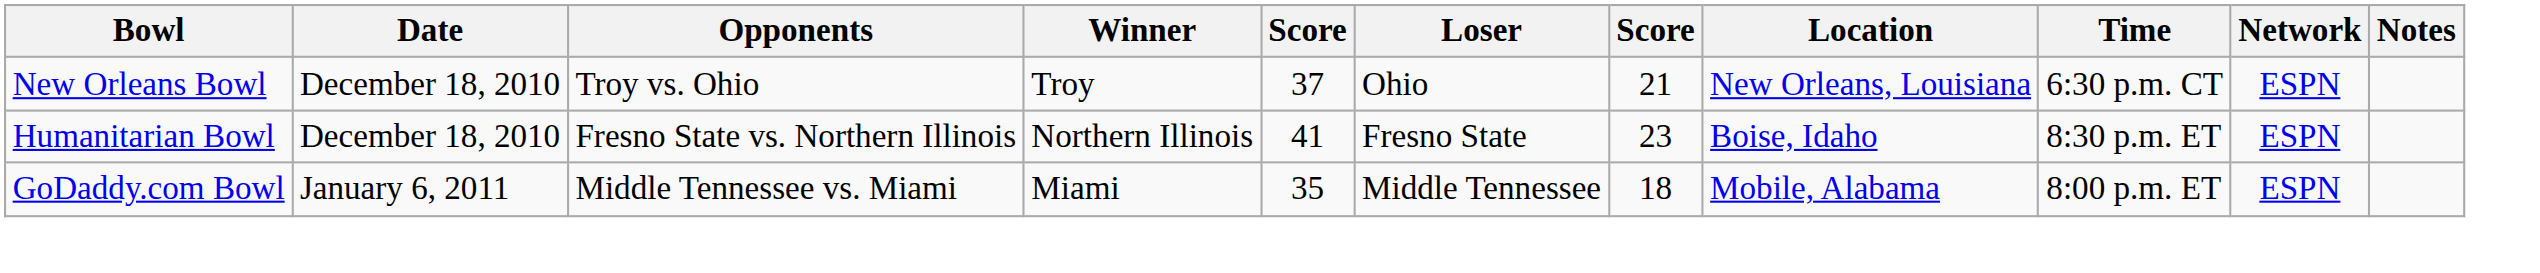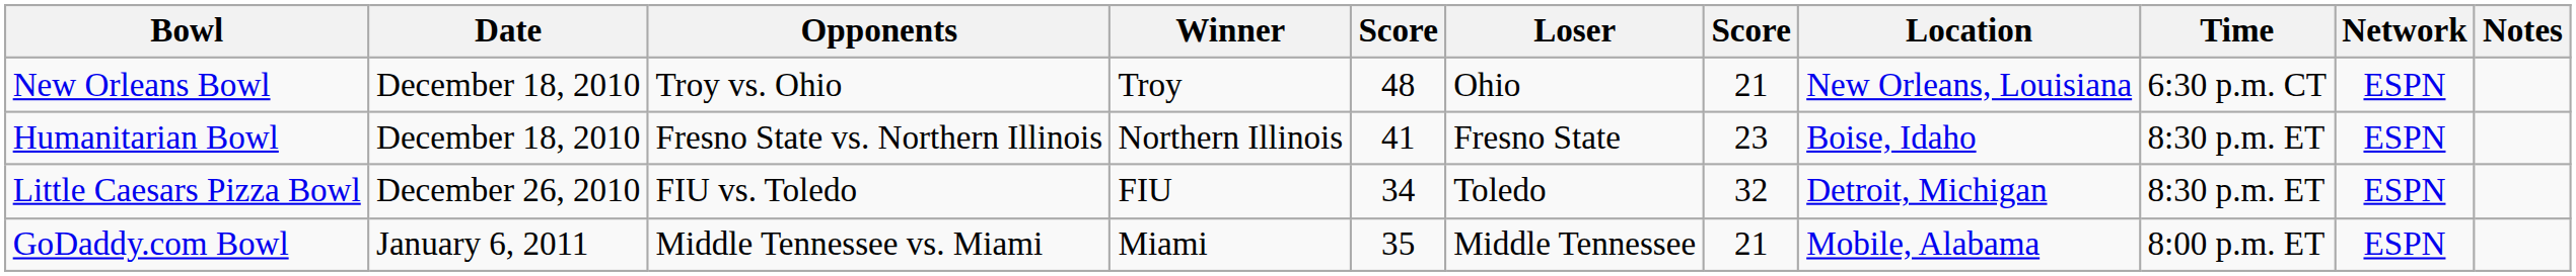New Orleans Bowl | column 5: 37 -> 48
+ row: Little Caesars Pizza Bowl | December 26, 2010 | FIU vs. Toledo | FIU | 34 | Toledo | 32 | Detroit, Michigan | 8:30 p.m. ET | ESPN
GoDaddy.com Bowl | column 7: 18 -> 21
